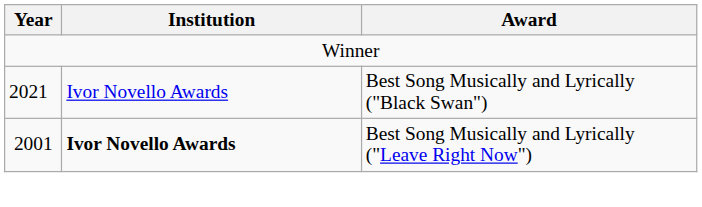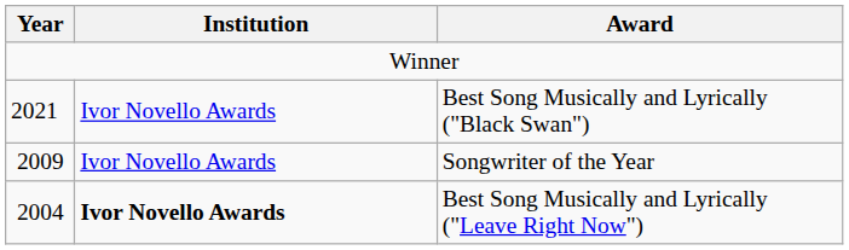+ row: 2009 | Ivor Novello Awards | Songwriter of the Year
Best Song Musically and Lyrically ("Leave Right Now") | Year: 2001 -> 2004
